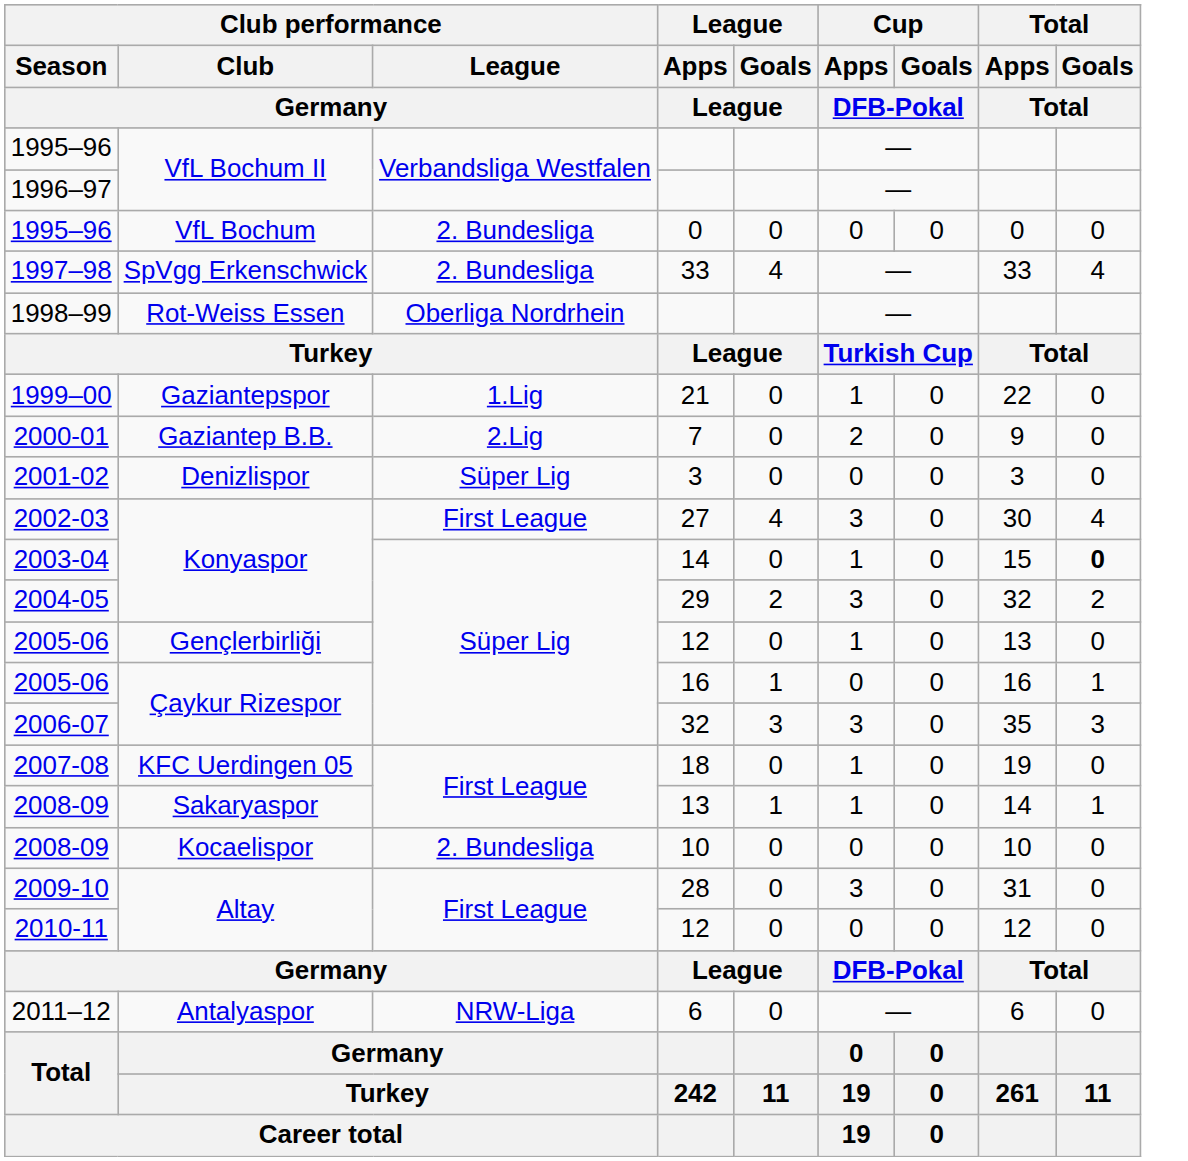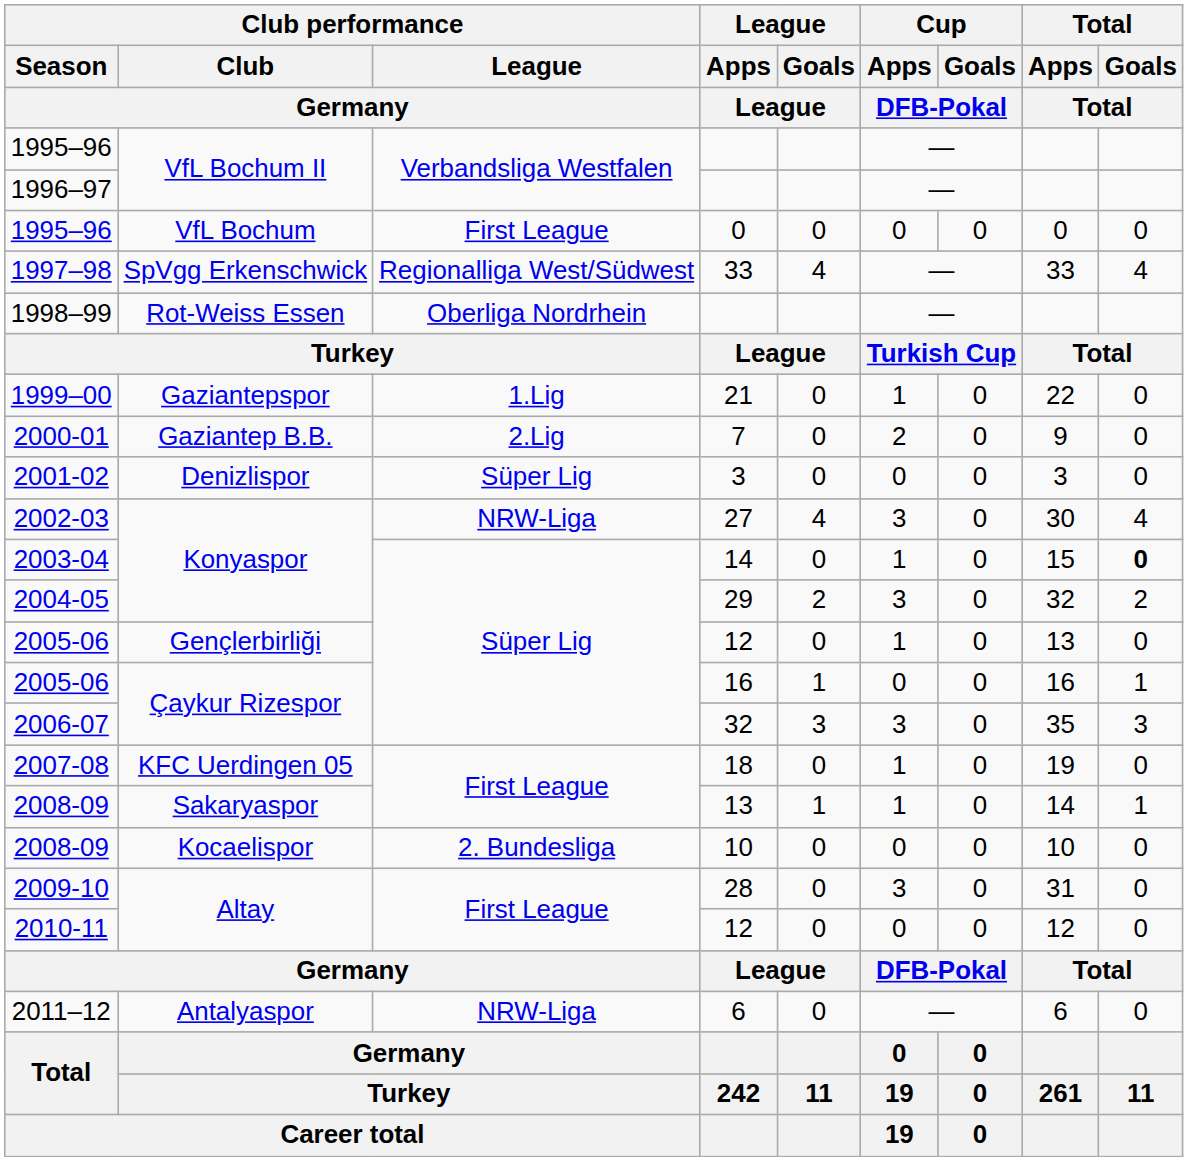1995–96 / 0 | Club performance / League / Germany: 2. Bundesliga -> First League
1997–98 | Club performance / League / Germany: 2. Bundesliga -> Regionalliga West/Südwest
2002-03 | Club performance / League / Germany: First League -> NRW-Liga
